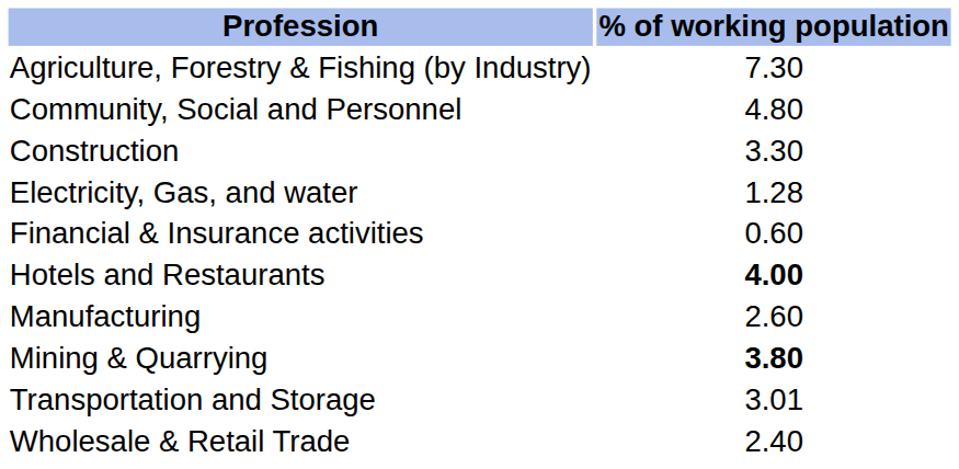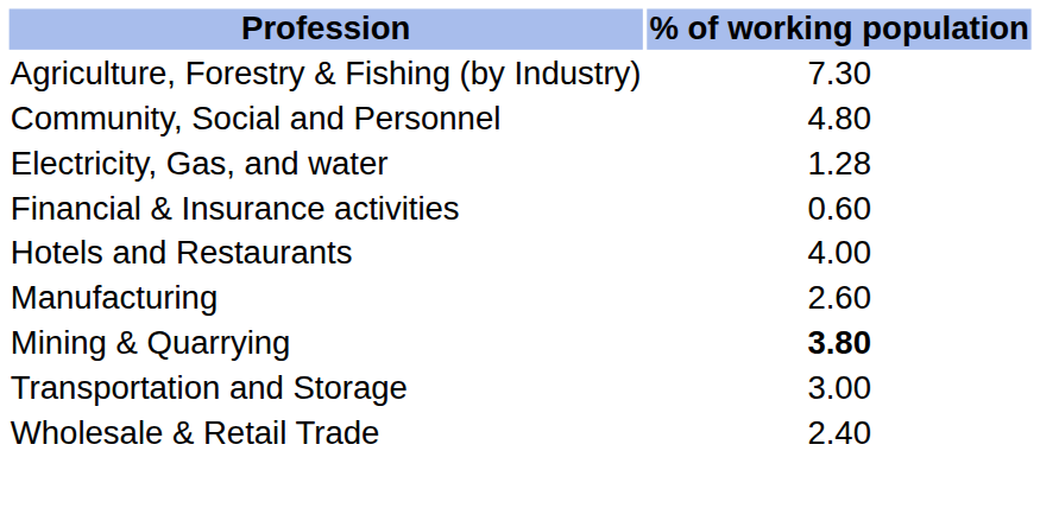- row: Construction | 3.30
Hotels and Restaurants | % of working population: bold -> normal
Transportation and Storage | % of working population: 3.01 -> 3.00
